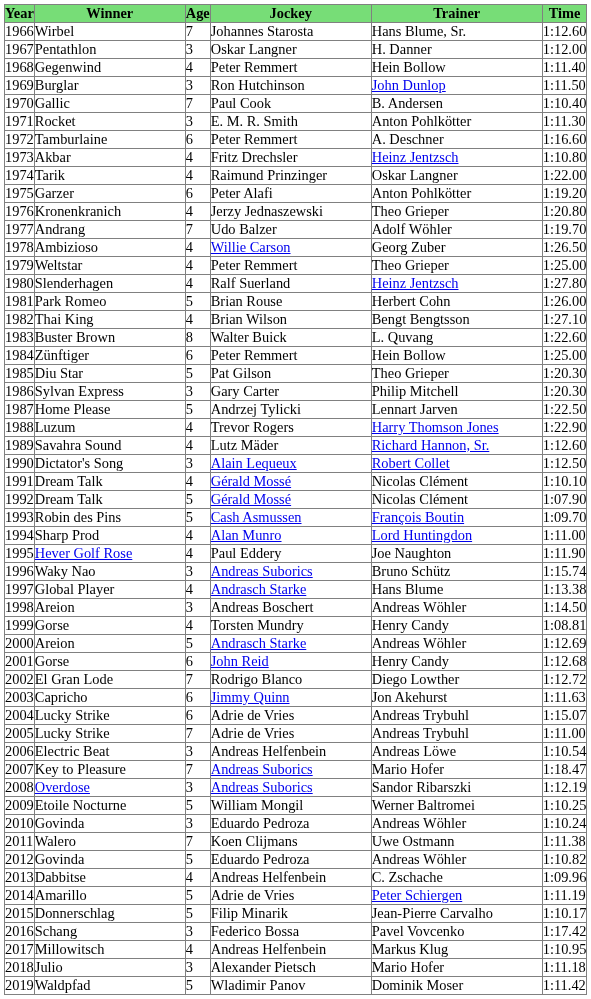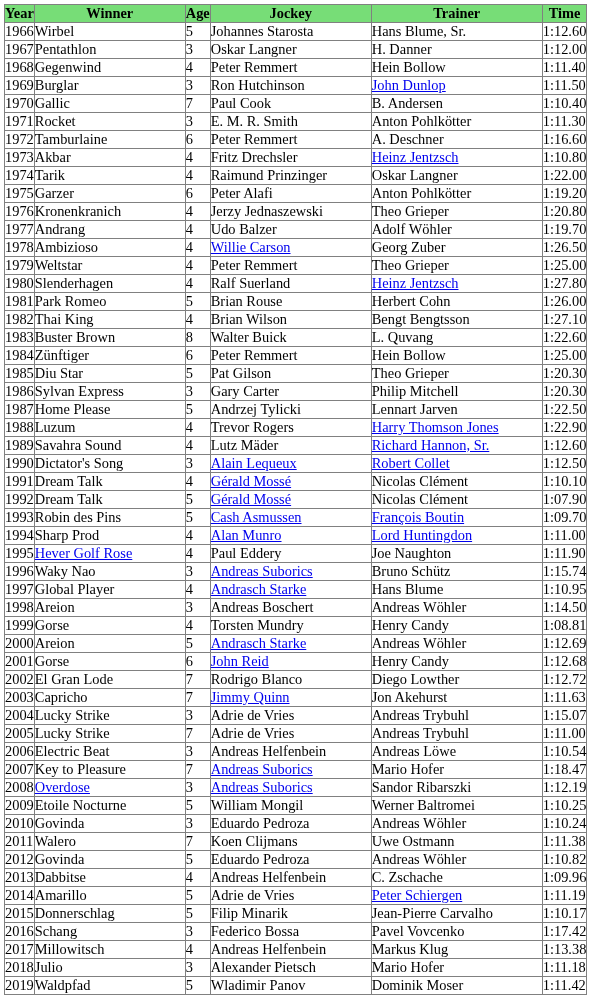Wirbel | Age: 7 -> 5
Andrang | Age: 7 -> 4
Global Player | Time: 1:13.38 -> 1:10.95
Capricho | Age: 6 -> 7
2004 / Lucky Strike | Age: 6 -> 3
Millowitsch | Time: 1:10.95 -> 1:13.38
